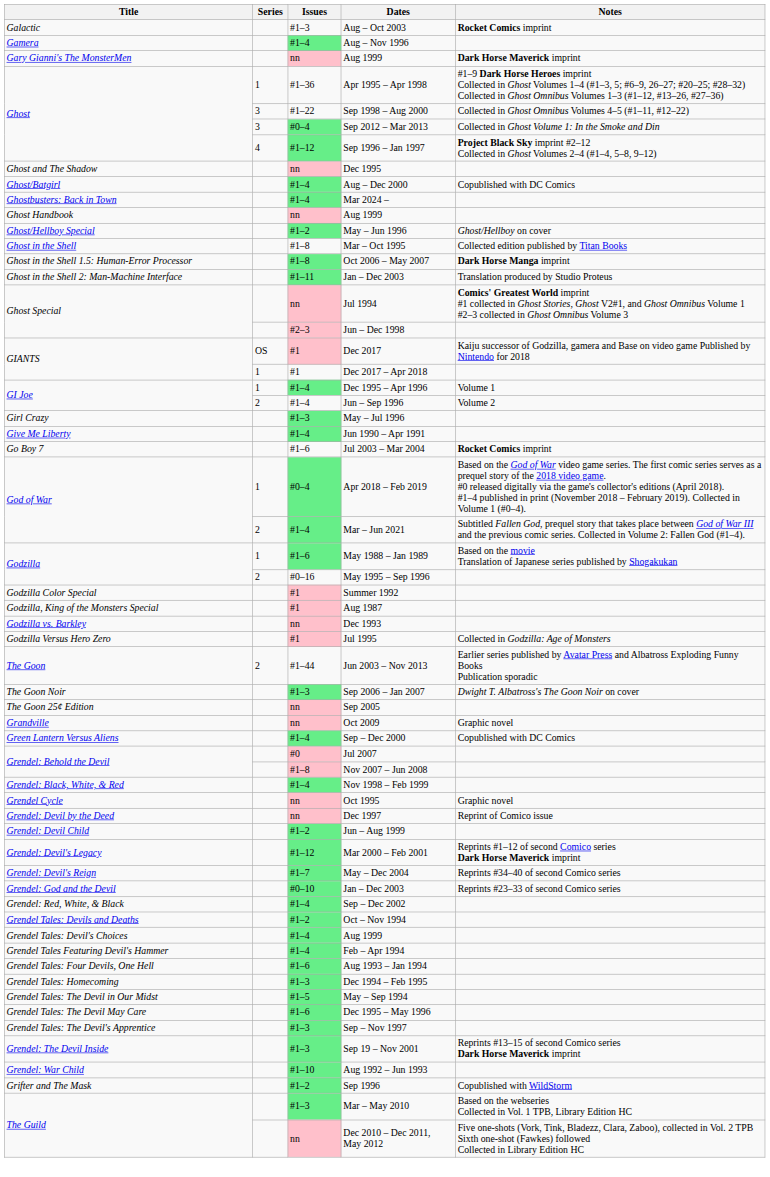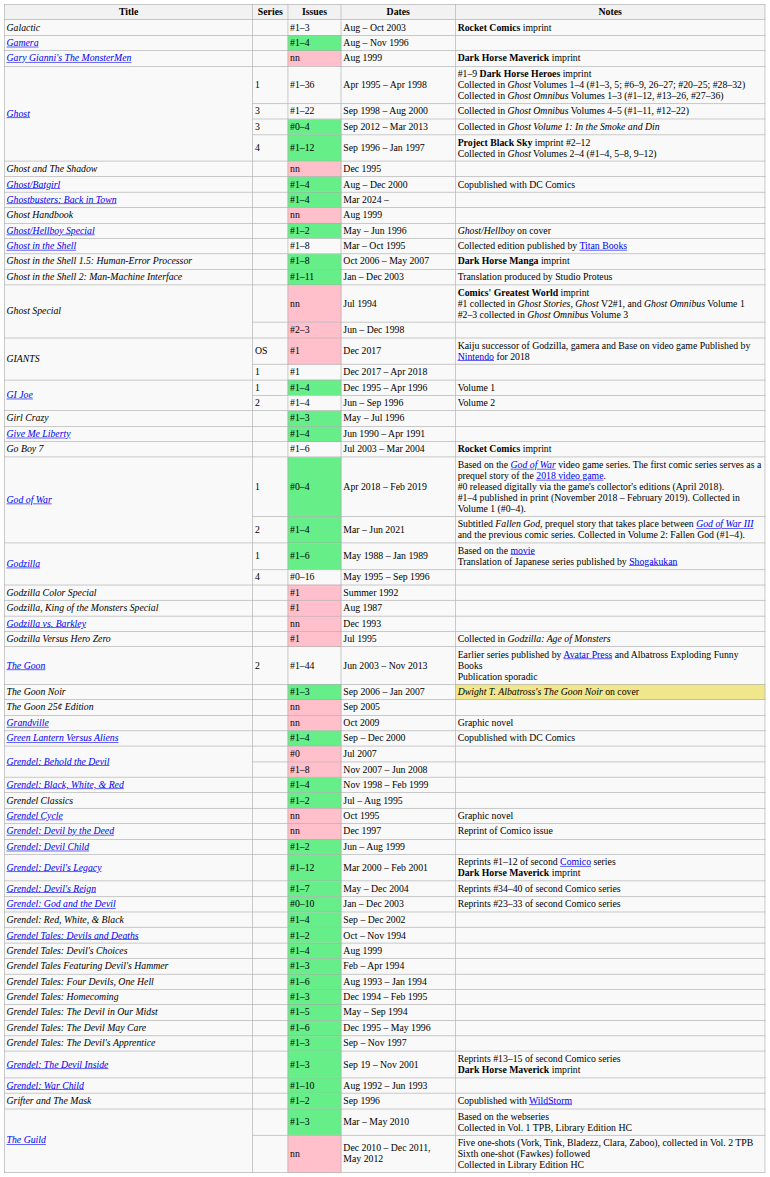May 1995 – Sep 1996 | Series: 2 -> 4
Sep 2006 – Jan 2007 | Notes: no background -> khaki background
+ row: Grendel Classics | #1–2 | Jul – Aug 1995
Feb – Apr 1994 | Issues: #1–4 -> #1–3
